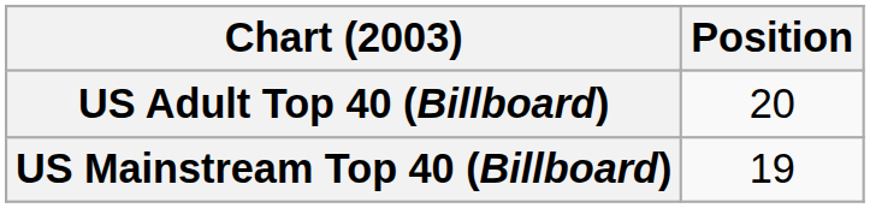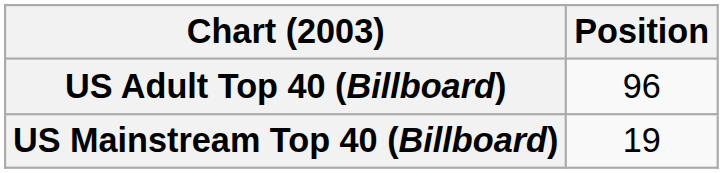US Adult Top 40 (Billboard) | Position: 20 -> 96
